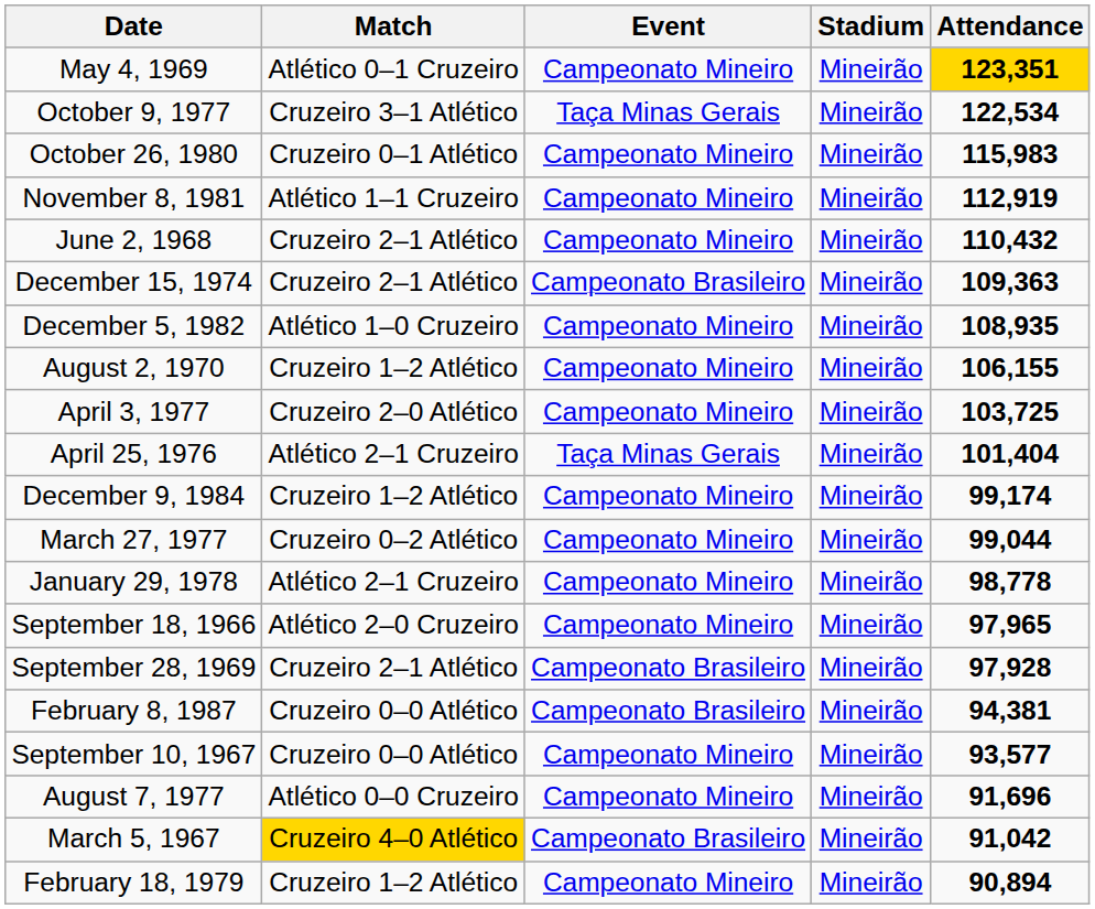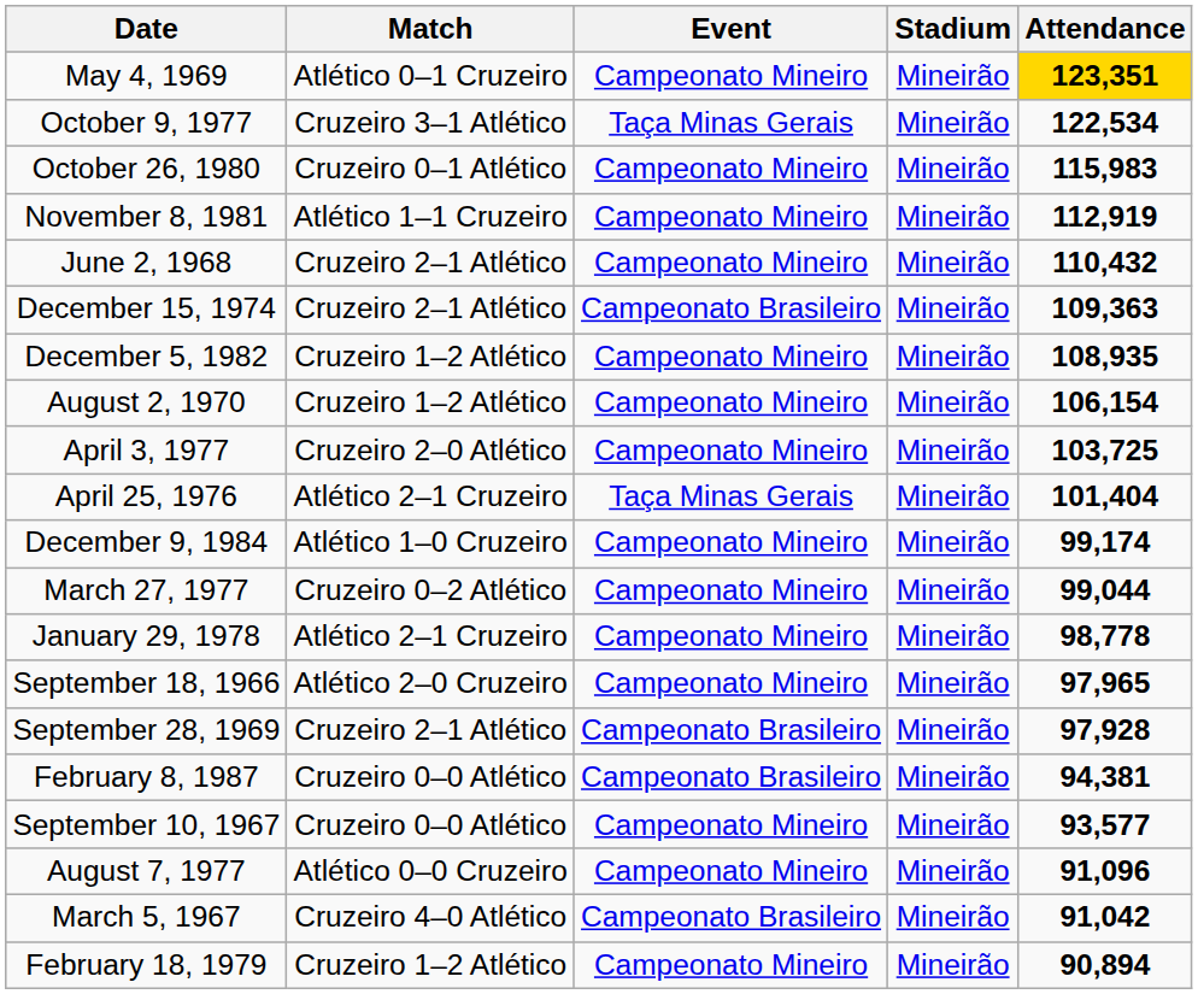December 5, 1982 | Match: Atlético 1–0 Cruzeiro -> Cruzeiro 1–2 Atlético
August 2, 1970 | Attendance: 106,155 -> 106,154
December 9, 1984 | Match: Cruzeiro 1–2 Atlético -> Atlético 1–0 Cruzeiro
August 7, 1977 | Attendance: 91,696 -> 91,096
March 5, 1967 | Match: gold background -> no background
